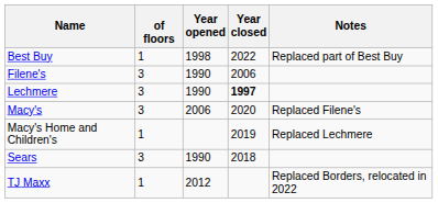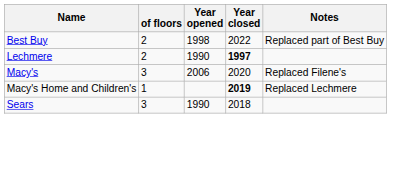Best Buy | of floors: 1 -> 2
- row: Filene's | 3 | 1990 | 2006
Lechmere | of floors: 3 -> 2
Macy's Home and Children's | Year closed: normal -> bold
- row: TJ Maxx | 1 | 2012 | Replaced Borders, relocated in 2022
